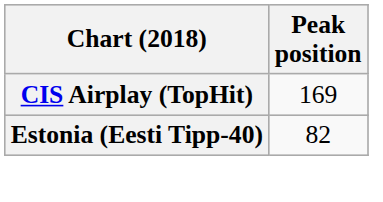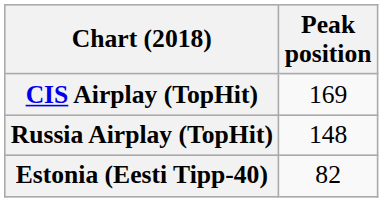+ row: Russia Airplay (TopHit) | 148
